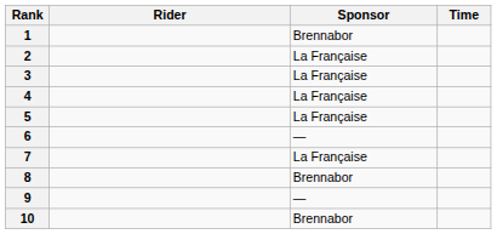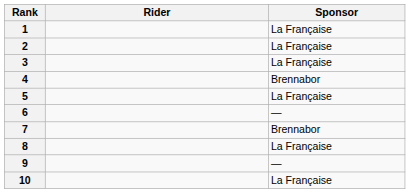- column: Time
1 | Sponsor: Brennabor -> La Française
4 | Sponsor: La Française -> Brennabor
7 | Sponsor: La Française -> Brennabor
8 | Sponsor: Brennabor -> La Française
10 | Sponsor: Brennabor -> La Française
